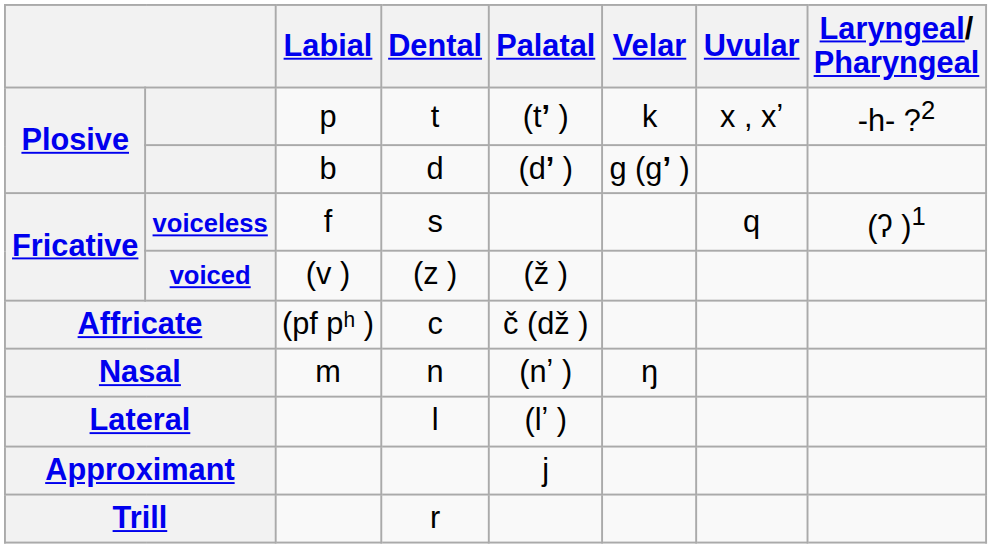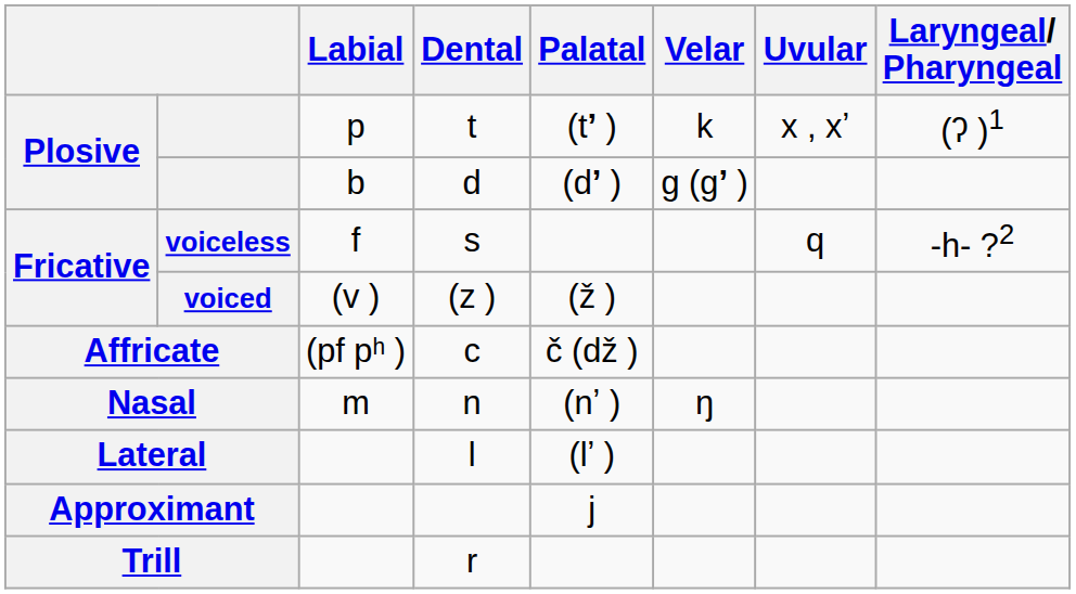t | Laryngeal/ Pharyngeal: -h- ?2 -> (ʔ )1
s | Laryngeal/ Pharyngeal: (ʔ )1 -> -h- ?2
